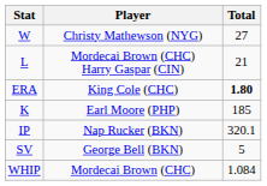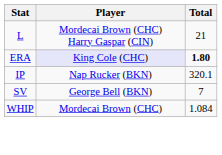- row: W | Christy Mathewson (NYG) | 27
ERA | Player: no background -> lavender background
- row: K | Earl Moore (PHP) | 185
SV | Total: 5 -> 7
